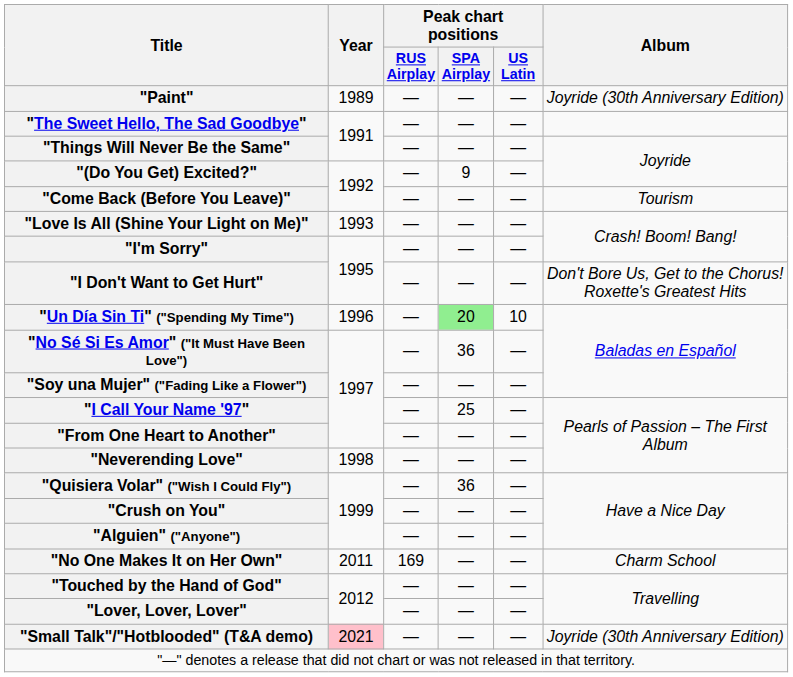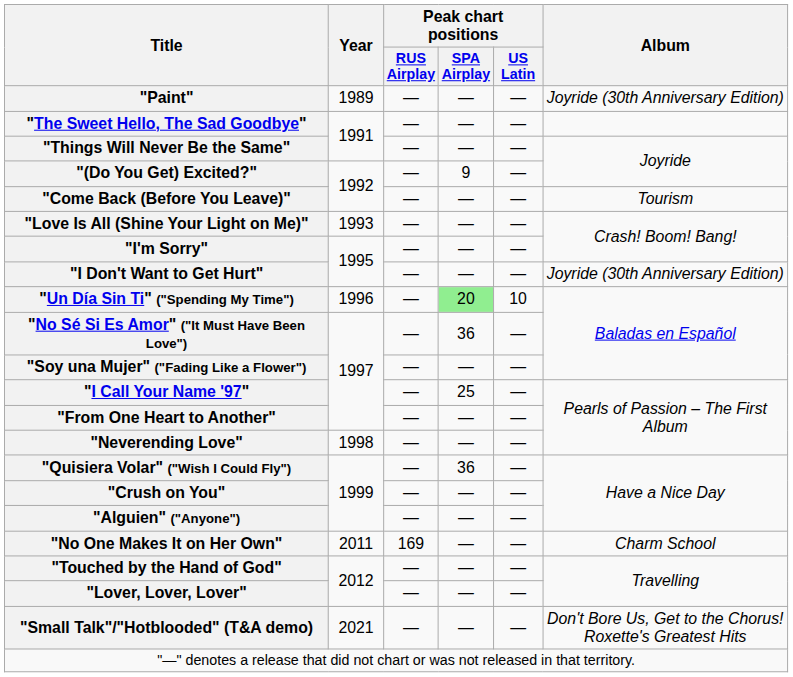"I Don't Want to Get Hurt" | Album: Don't Bore Us, Get to the Chorus! Roxette's Greatest Hits -> Joyride (30th Anniversary Edition)
"Small Talk"/"Hotblooded" (T&A demo) | Year: pink background -> no background
"Small Talk"/"Hotblooded" (T&A demo) | Album: Joyride (30th Anniversary Edition) -> Don't Bore Us, Get to the Chorus! Roxette's Greatest Hits
